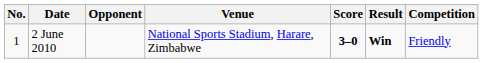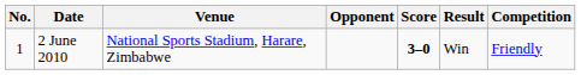columns swapped: Venue <-> Opponent
2 June 2010 | Result: bold -> normal
